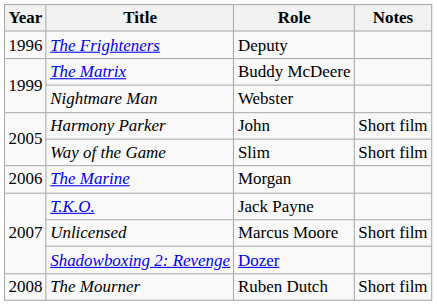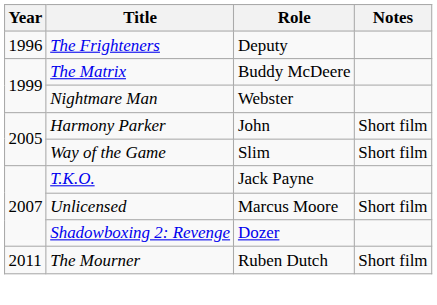- row: 2006 | The Marine | Morgan
The Mourner | Year: 2008 -> 2011
